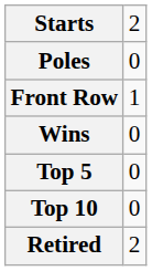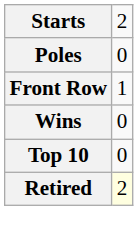- row: Top 5 | 0
Retired | column 2: no background -> lightyellow background
